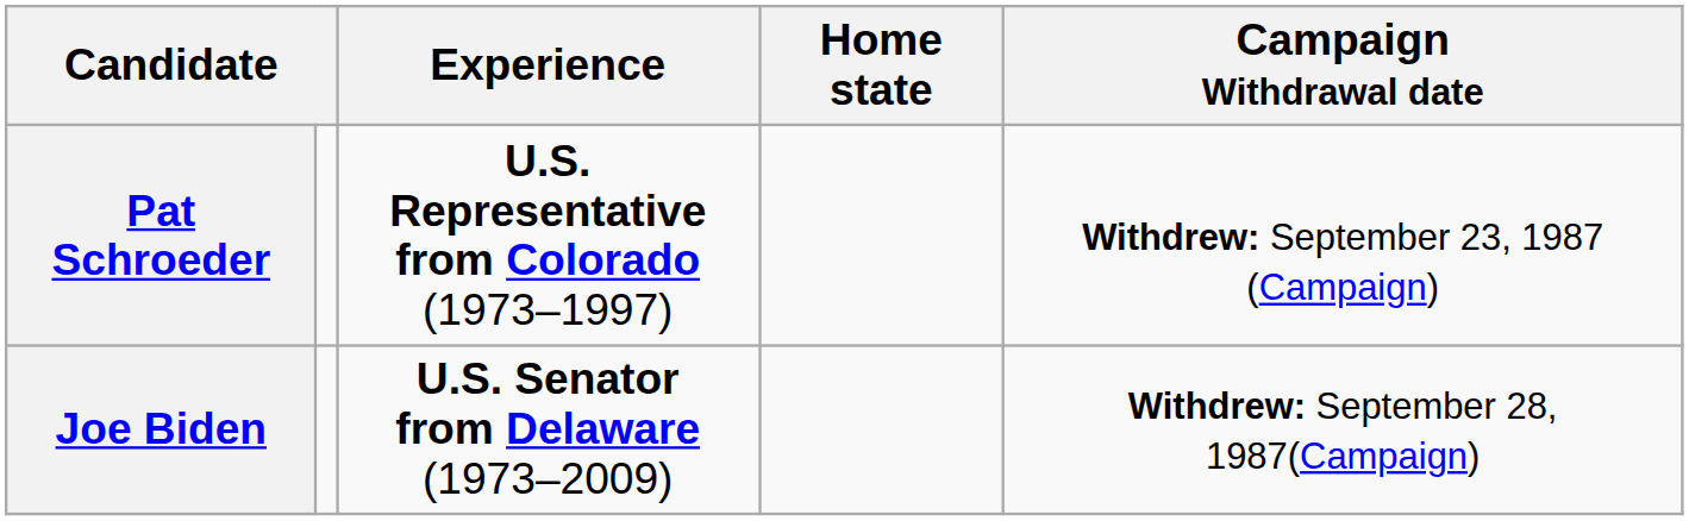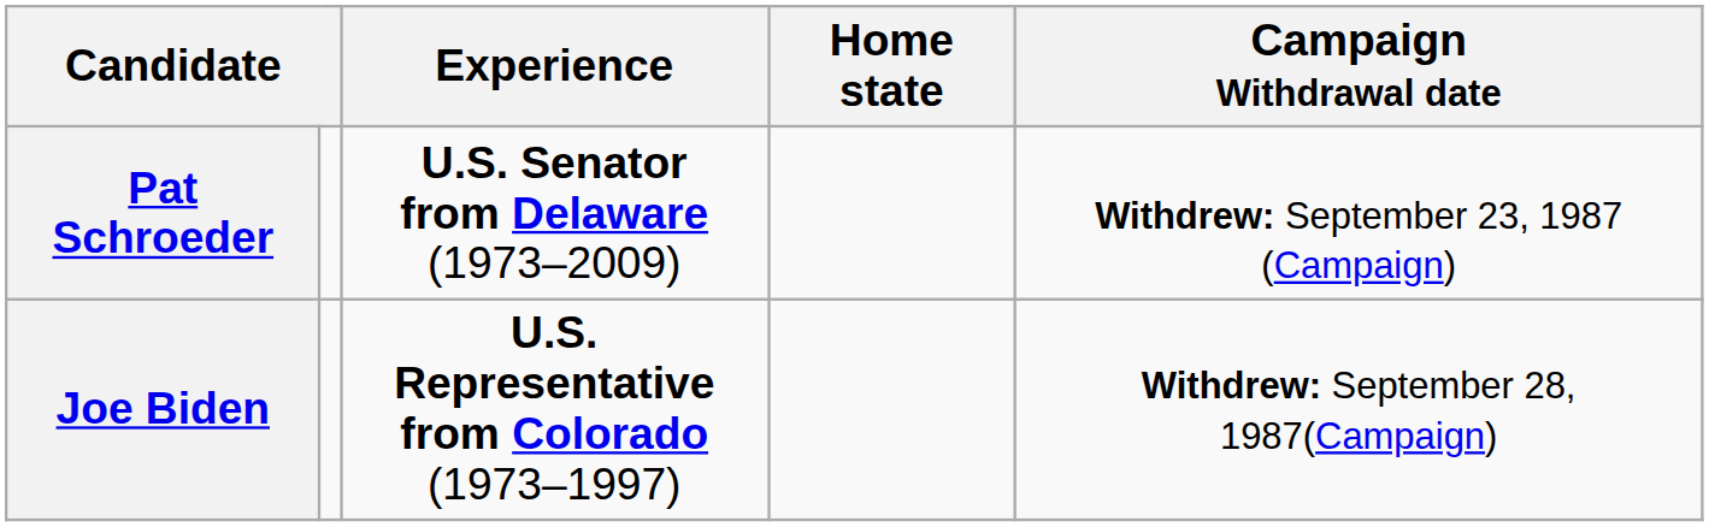Pat Schroeder | Experience: U.S. Representative from Colorado (1973–1997) -> U.S. Senator from Delaware (1973–2009)
Joe Biden | Experience: U.S. Senator from Delaware (1973–2009) -> U.S. Representative from Colorado (1973–1997)
